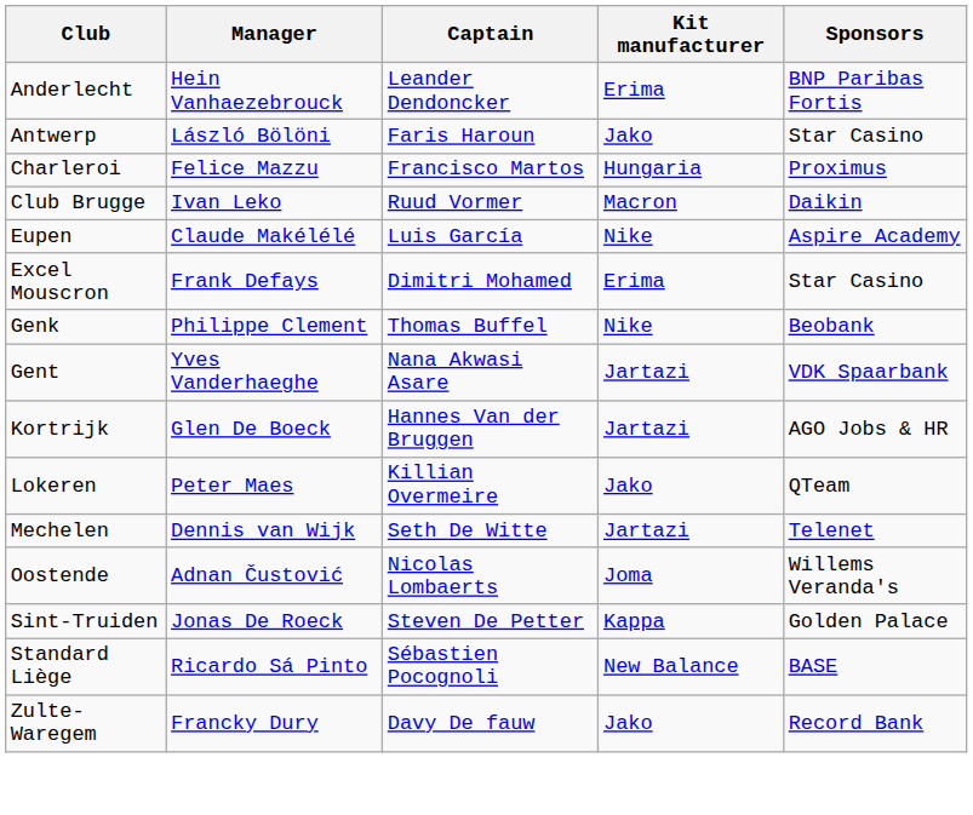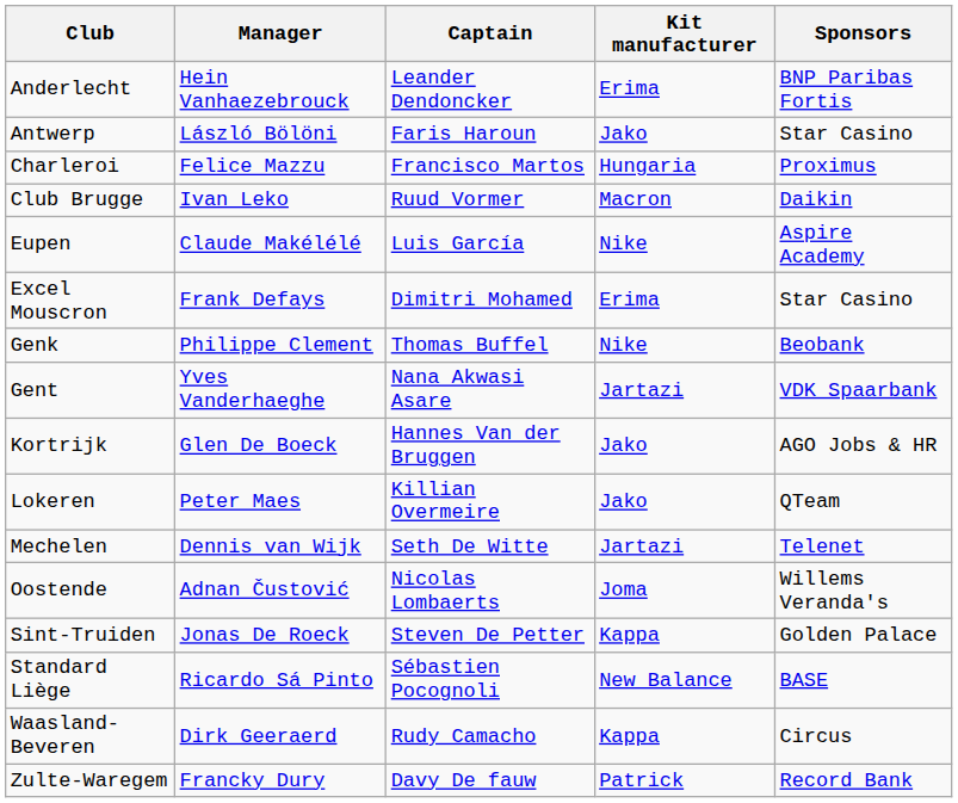Kortrijk | Kit manufacturer: Jartazi -> Jako
+ row: Waasland-Beveren | Dirk Geeraerd | Rudy Camacho | Kappa | Circus
Zulte-Waregem | Kit manufacturer: Jako -> Patrick
